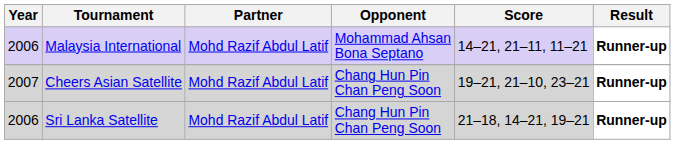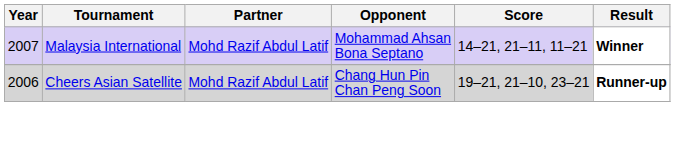Malaysia International | Year: 2006 -> 2007
Malaysia International | Result: Runner-up -> Winner
Cheers Asian Satellite | Year: 2007 -> 2006
- row: 2006 | Sri Lanka Satellite | Mohd Razif Abdul Latif | Chang Hun Pin Chan Peng Soon | 21–18, 14–21, 19–21 | Runner-up
